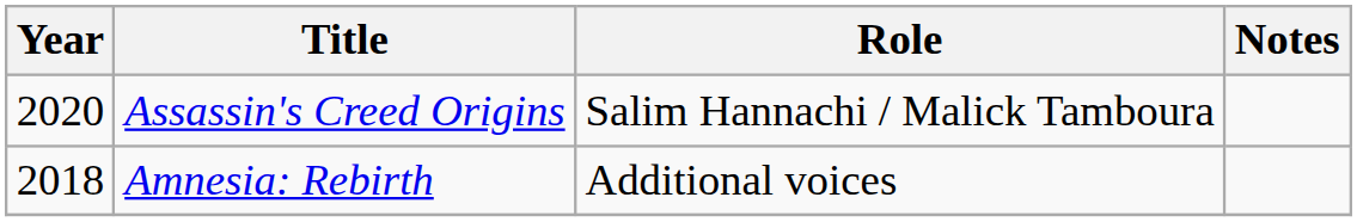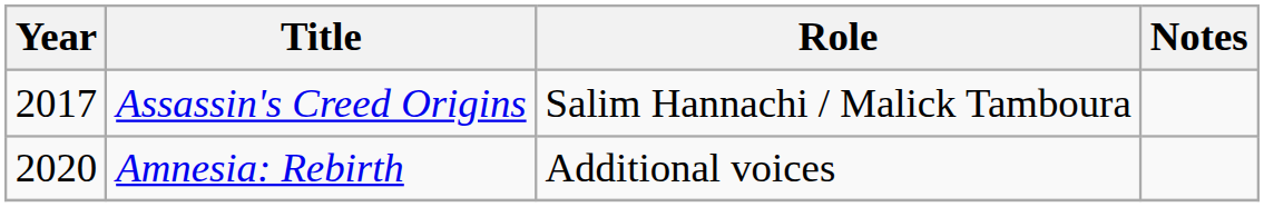Assassin's Creed Origins | Year: 2020 -> 2017
Amnesia: Rebirth | Year: 2018 -> 2020
